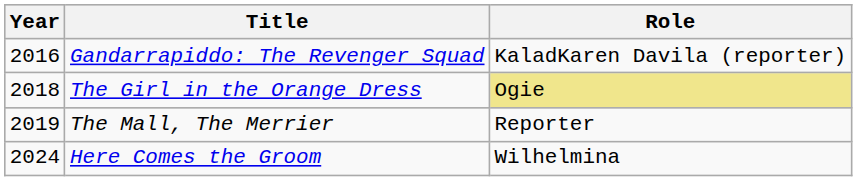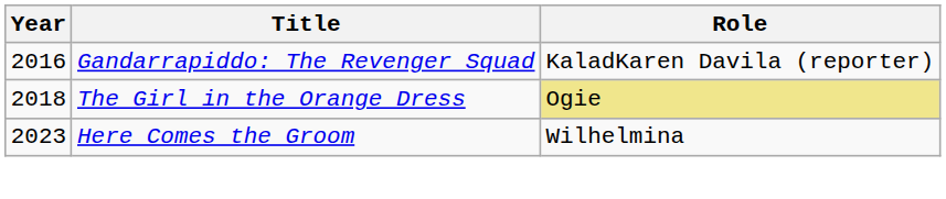- row: 2019 | The Mall, The Merrier | Reporter
Here Comes the Groom | Year: 2024 -> 2023
